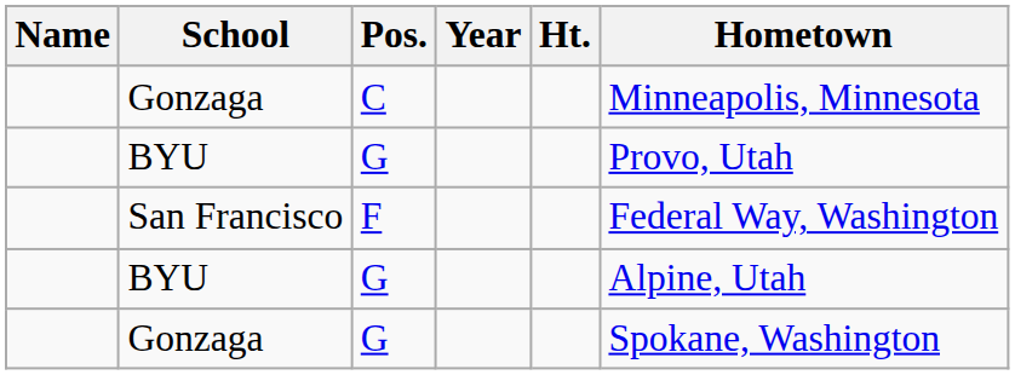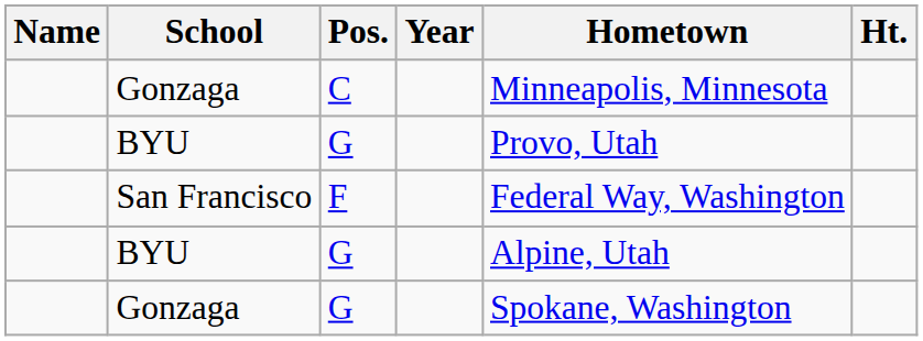columns swapped: Ht. <-> Hometown
